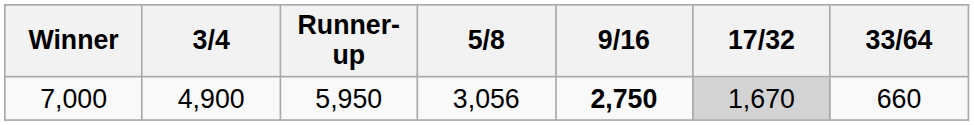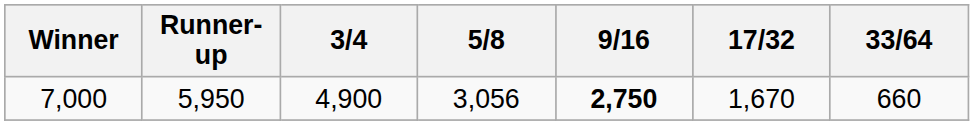columns swapped: Runner-up <-> 3/4
7,000 | 17/32: lightgrey background -> no background
